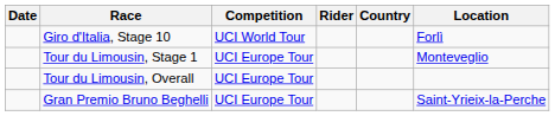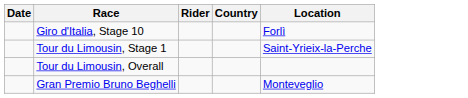- column: Competition | UCI World Tour | UCI Europe Tour | UCI Europe Tour | UCI Europe Tour
Tour du Limousin, Stage 1 | Location: Monteveglio -> Saint-Yrieix-la-Perche
Gran Premio Bruno Beghelli | Location: Saint-Yrieix-la-Perche -> Monteveglio
